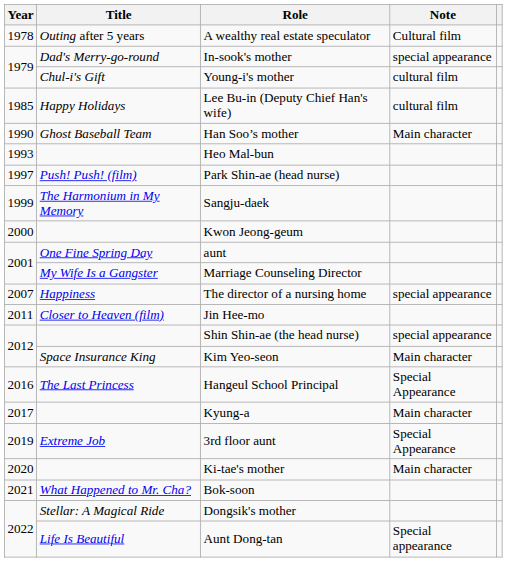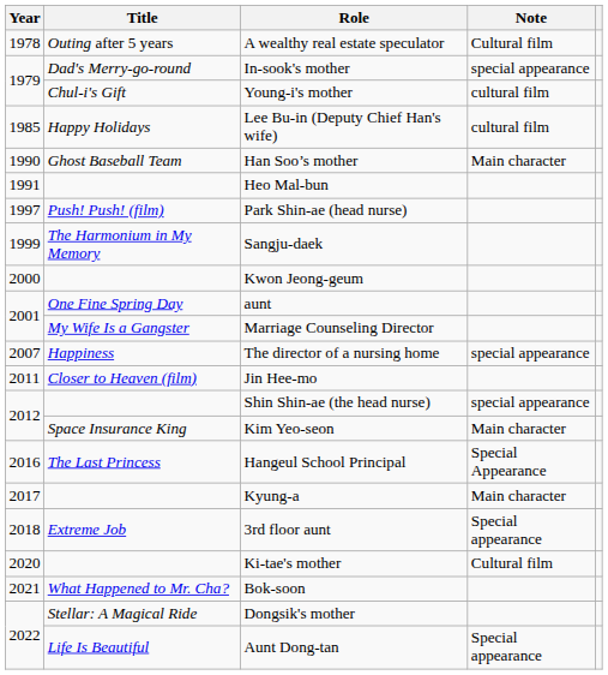Heo Mal-bun | Year: 1993 -> 1991
3rd floor aunt | Year: 2019 -> 2018
3rd floor aunt | Note: Special Appearance -> Special appearance
Ki-tae's mother | Note: Main character -> Cultural film
